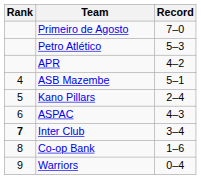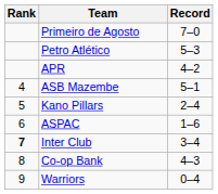ASPAC | Record: 4–3 -> 1–6
Co-op Bank | Record: 1–6 -> 4–3
